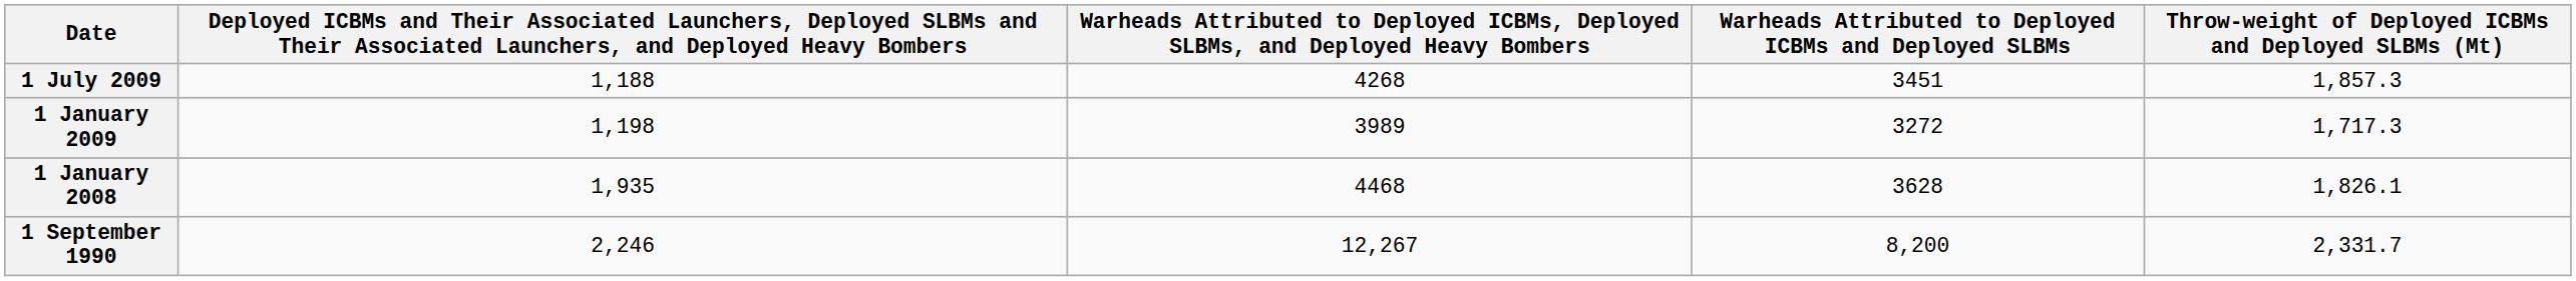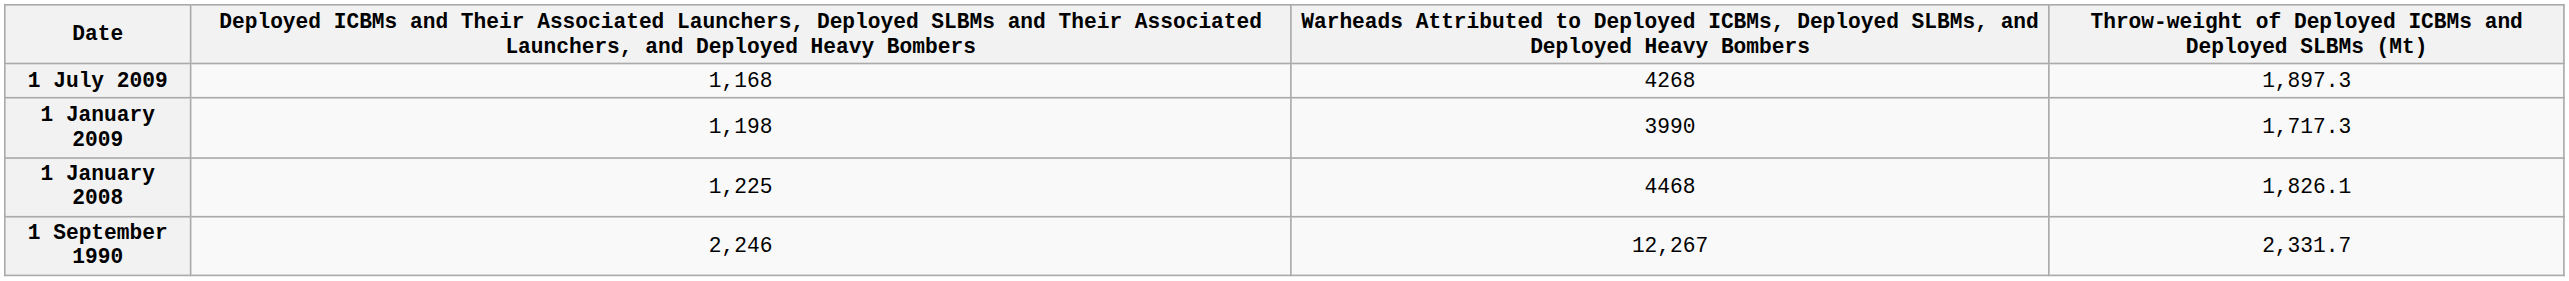- column: Warheads Attributed to Deployed ICBMs and Deployed SLBMs | 3451 | 3272 | 3628 | 8,200
1 July 2009 | column 2: 1,188 -> 1,168
1 July 2009 | Throw-weight of Deployed ICBMs and Deployed SLBMs (Mt): 1,857.3 -> 1,897.3
1 January 2009 | column 3: 3989 -> 3990
1 January 2008 | column 2: 1,935 -> 1,225
